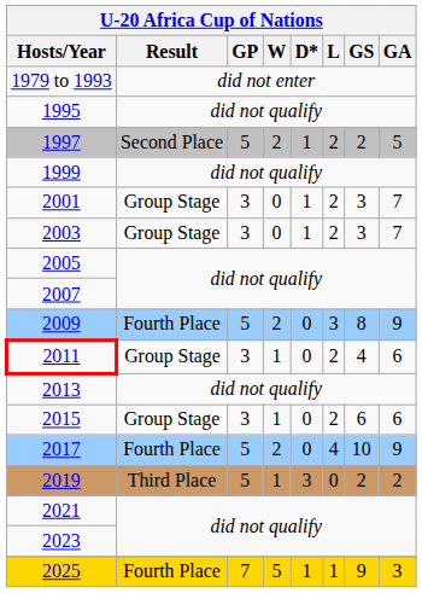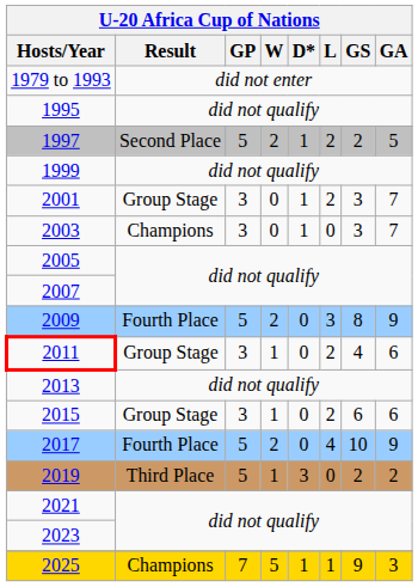2003 | Result: Group Stage -> Champions
2003 | L: 2 -> 0
2025 | Result: Fourth Place -> Champions
